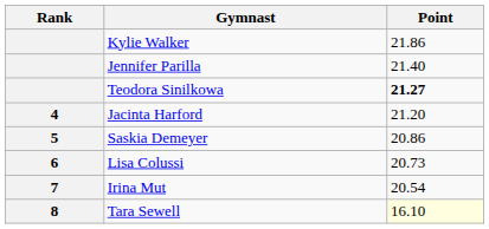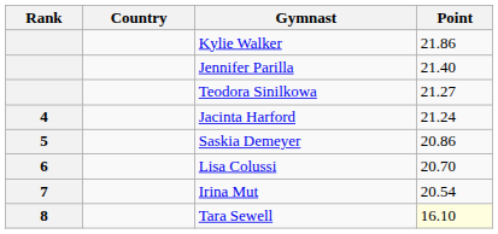+ column: Country
Teodora Sinilkowa | Point: bold -> normal
Jacinta Harford | Point: 21.20 -> 21.24
Lisa Colussi | Point: 20.73 -> 20.70
